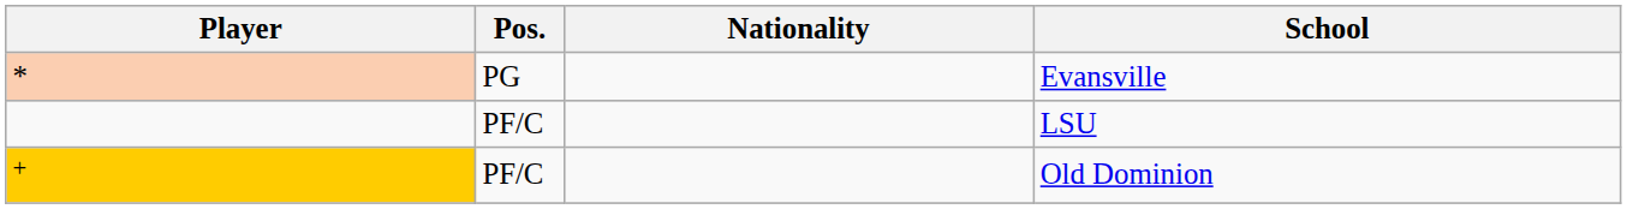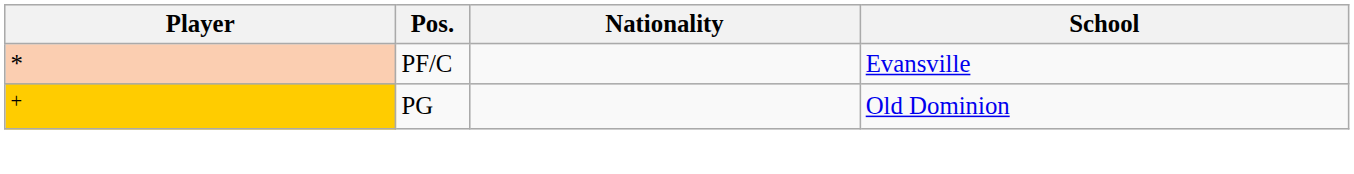Evansville | Pos.: PG -> PF/C
- row: PF/C | LSU
Old Dominion | Pos.: PF/C -> PG
